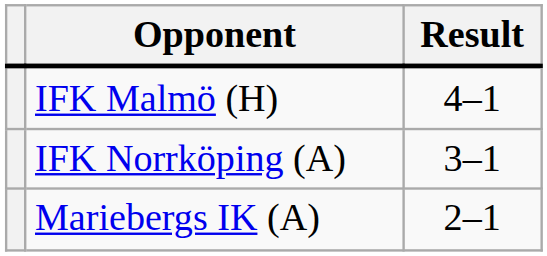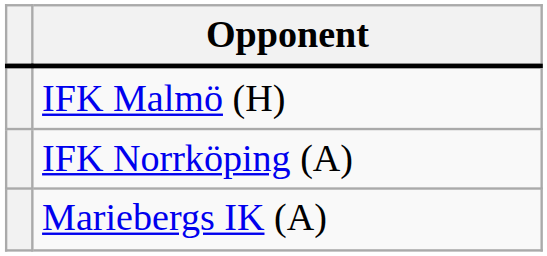- column: Result | 4–1 | 3–1 | 2–1
